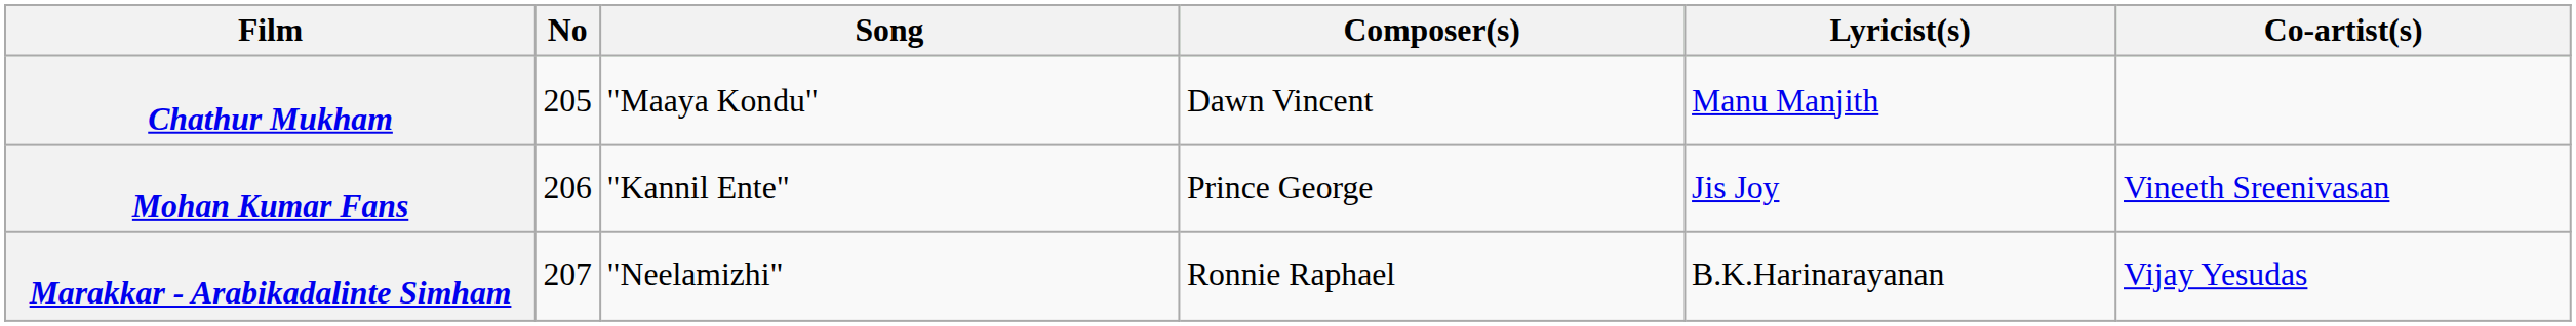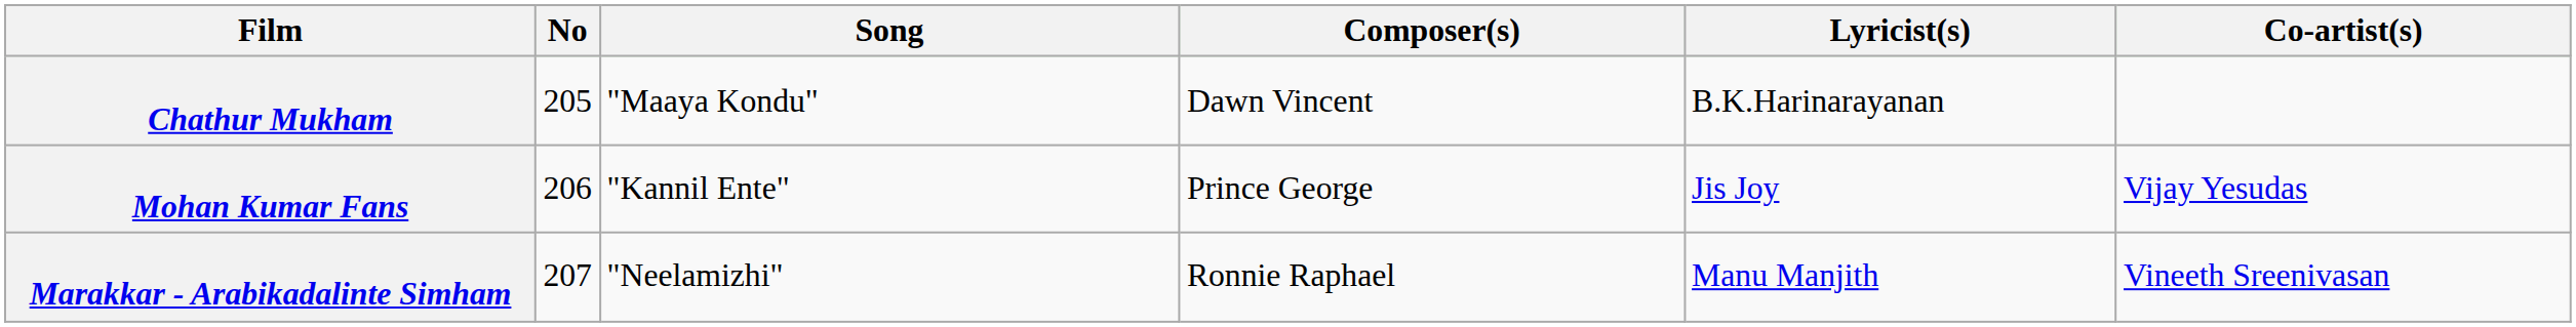Chathur Mukham | Lyricist(s): Manu Manjith -> B.K.Harinarayanan
Mohan Kumar Fans | Co-artist(s): Vineeth Sreenivasan -> Vijay Yesudas
Marakkar - Arabikadalinte Simham | Lyricist(s): B.K.Harinarayanan -> Manu Manjith
Marakkar - Arabikadalinte Simham | Co-artist(s): Vijay Yesudas -> Vineeth Sreenivasan
